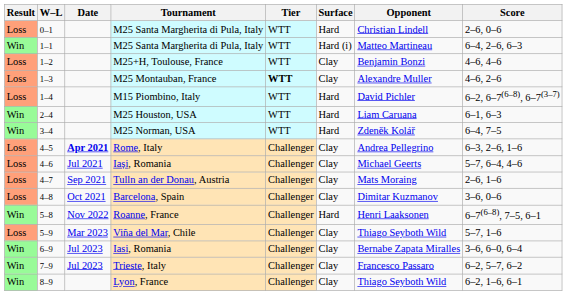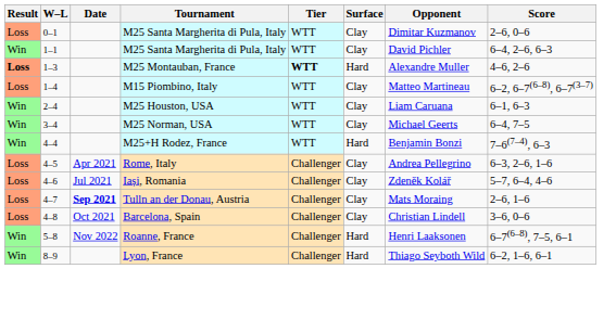0–1 / M25 Santa Margherita di Pula, Italy | Surface: Hard -> Clay
0–1 / M25 Santa Margherita di Pula, Italy | Opponent: Christian Lindell -> Dimitar Kuzmanov
1–1 / M25 Santa Margherita di Pula, Italy | Surface: Hard (i) -> Clay
1–1 / M25 Santa Margherita di Pula, Italy | Opponent: Matteo Martineau -> David Pichler
- row: Loss | 1–2 | M25+H, Toulouse, France | WTT | Clay | Benjamin Bonzi | 4–6, 4–6
M25 Montauban, France | Result: normal -> bold
M25 Montauban, France | Surface: Clay -> Hard
M15 Piombino, Italy | Surface: Hard -> Clay
M15 Piombino, Italy | Opponent: David Pichler -> Matteo Martineau
M25 Houston, USA | Surface: Hard -> Clay
M25 Norman, USA | Surface: Hard -> Clay
M25 Norman, USA | Opponent: Zdeněk Kolář -> Michael Geerts
+ row: Win | 4–4 | M25+H Rodez, France | WTT | Hard | Benjamin Bonzi | 7–6(7–4), 6–3
Rome, Italy | Date: bold -> normal
Iași, Romania | Opponent: Michael Geerts -> Zdeněk Kolář
Tulln an der Donau, Austria | Date: normal -> bold
Barcelona, Spain | Opponent: Dimitar Kuzmanov -> Christian Lindell
- row: Loss | 5–9 | Mar 2023 | Viña del Mar, Chile | Challenger | Clay | Thiago Seyboth Wild | 5–7, 1–6
- row: Win | 6–9 | Jul 2023 | Iasi, Romania | Challenger | Clay | Bernabe Zapata Miralles | 3–6, 6–0, 6–4
- row: Win | 7–9 | Jul 2023 | Trieste, Italy | Challenger | Clay | Francesco Passaro | 6–2, 5–7, 6–2
Lyon, France | Surface: Clay -> Hard
